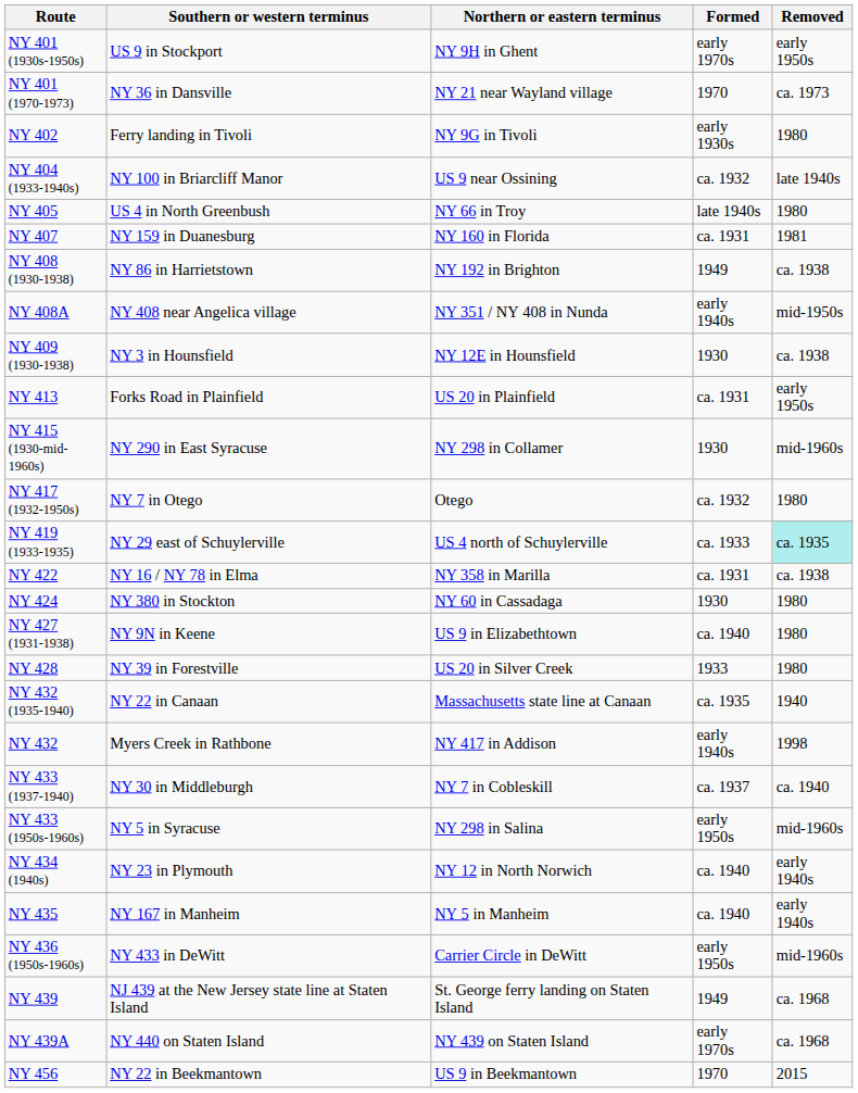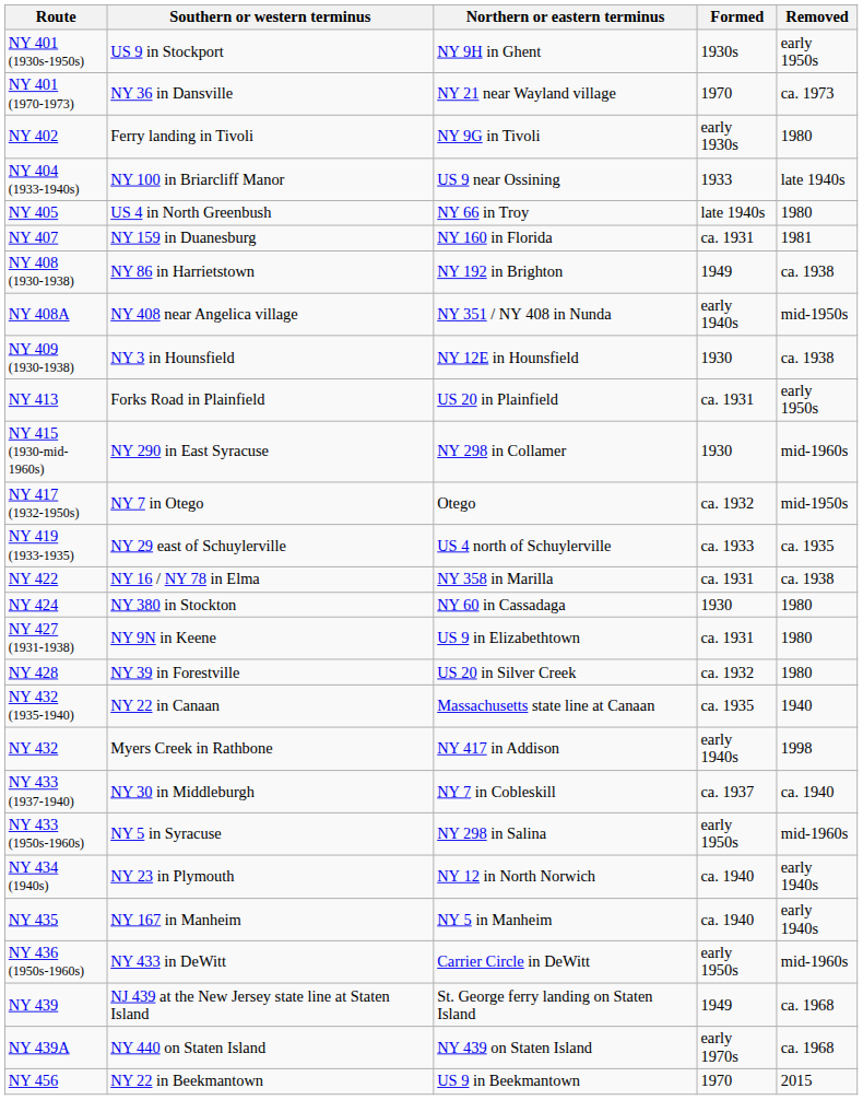NY 401 (1930s-1950s) | Formed: early 1970s -> 1930s
NY 404 (1933-1940s) | Formed: ca. 1932 -> 1933
NY 417 (1932-1950s) | Removed: 1980 -> mid-1950s
NY 419 (1933-1935) | Removed: paleturquoise background -> no background
NY 427 (1931-1938) | Formed: ca. 1940 -> ca. 1931
NY 428 | Formed: 1933 -> ca. 1932
